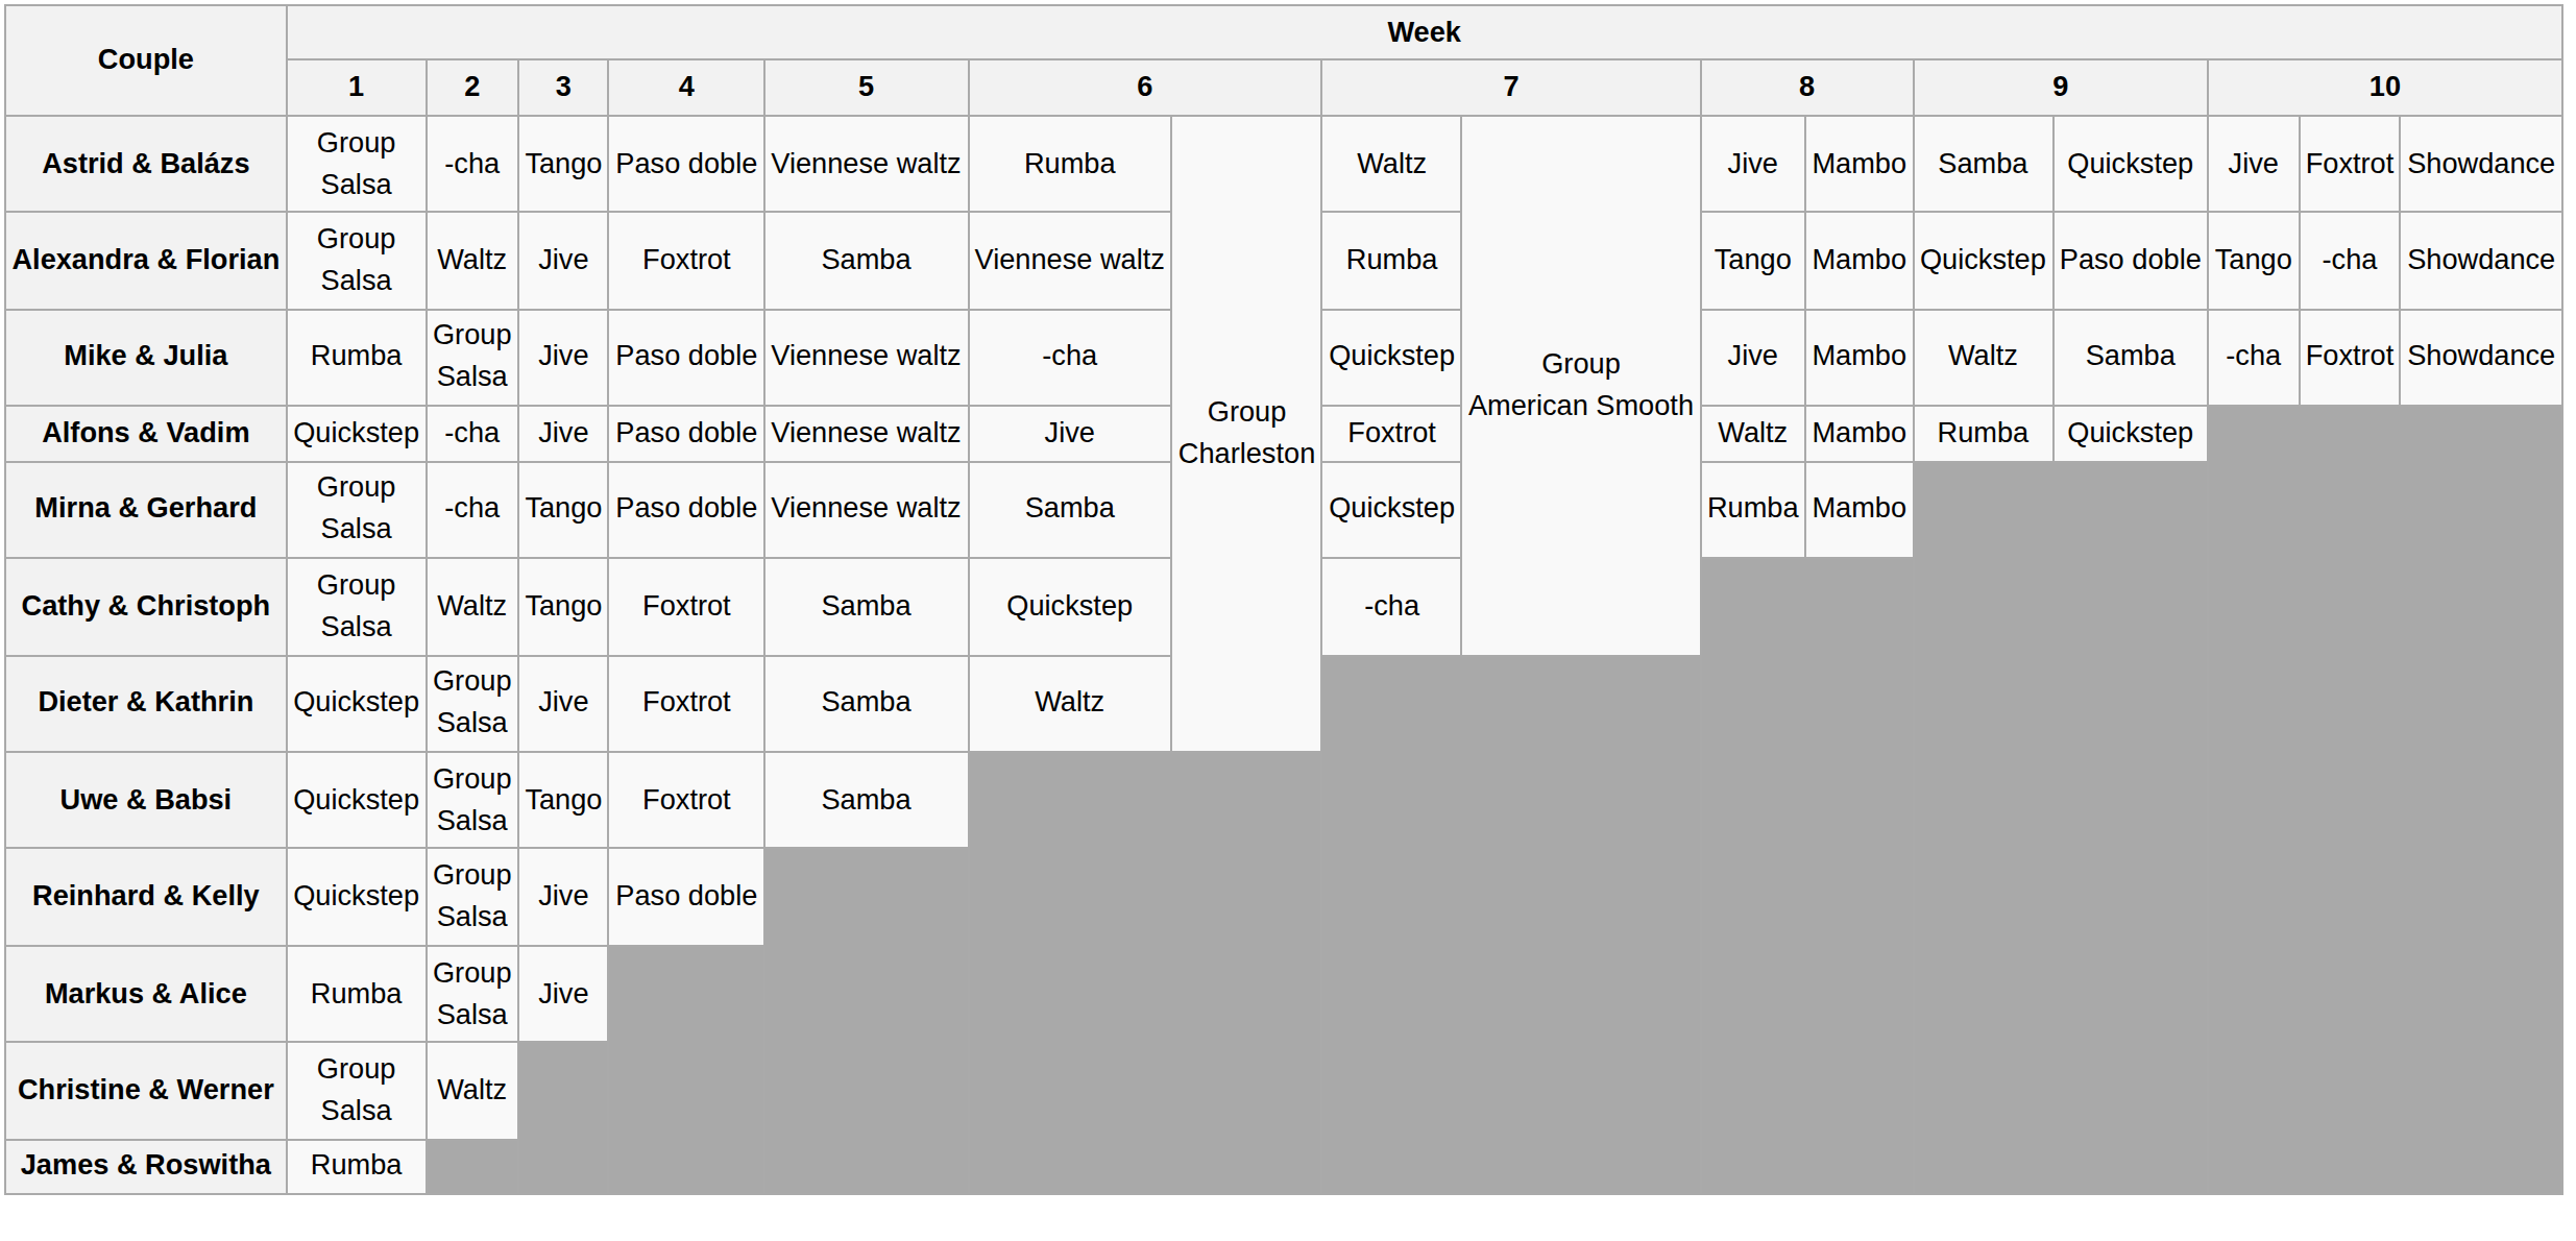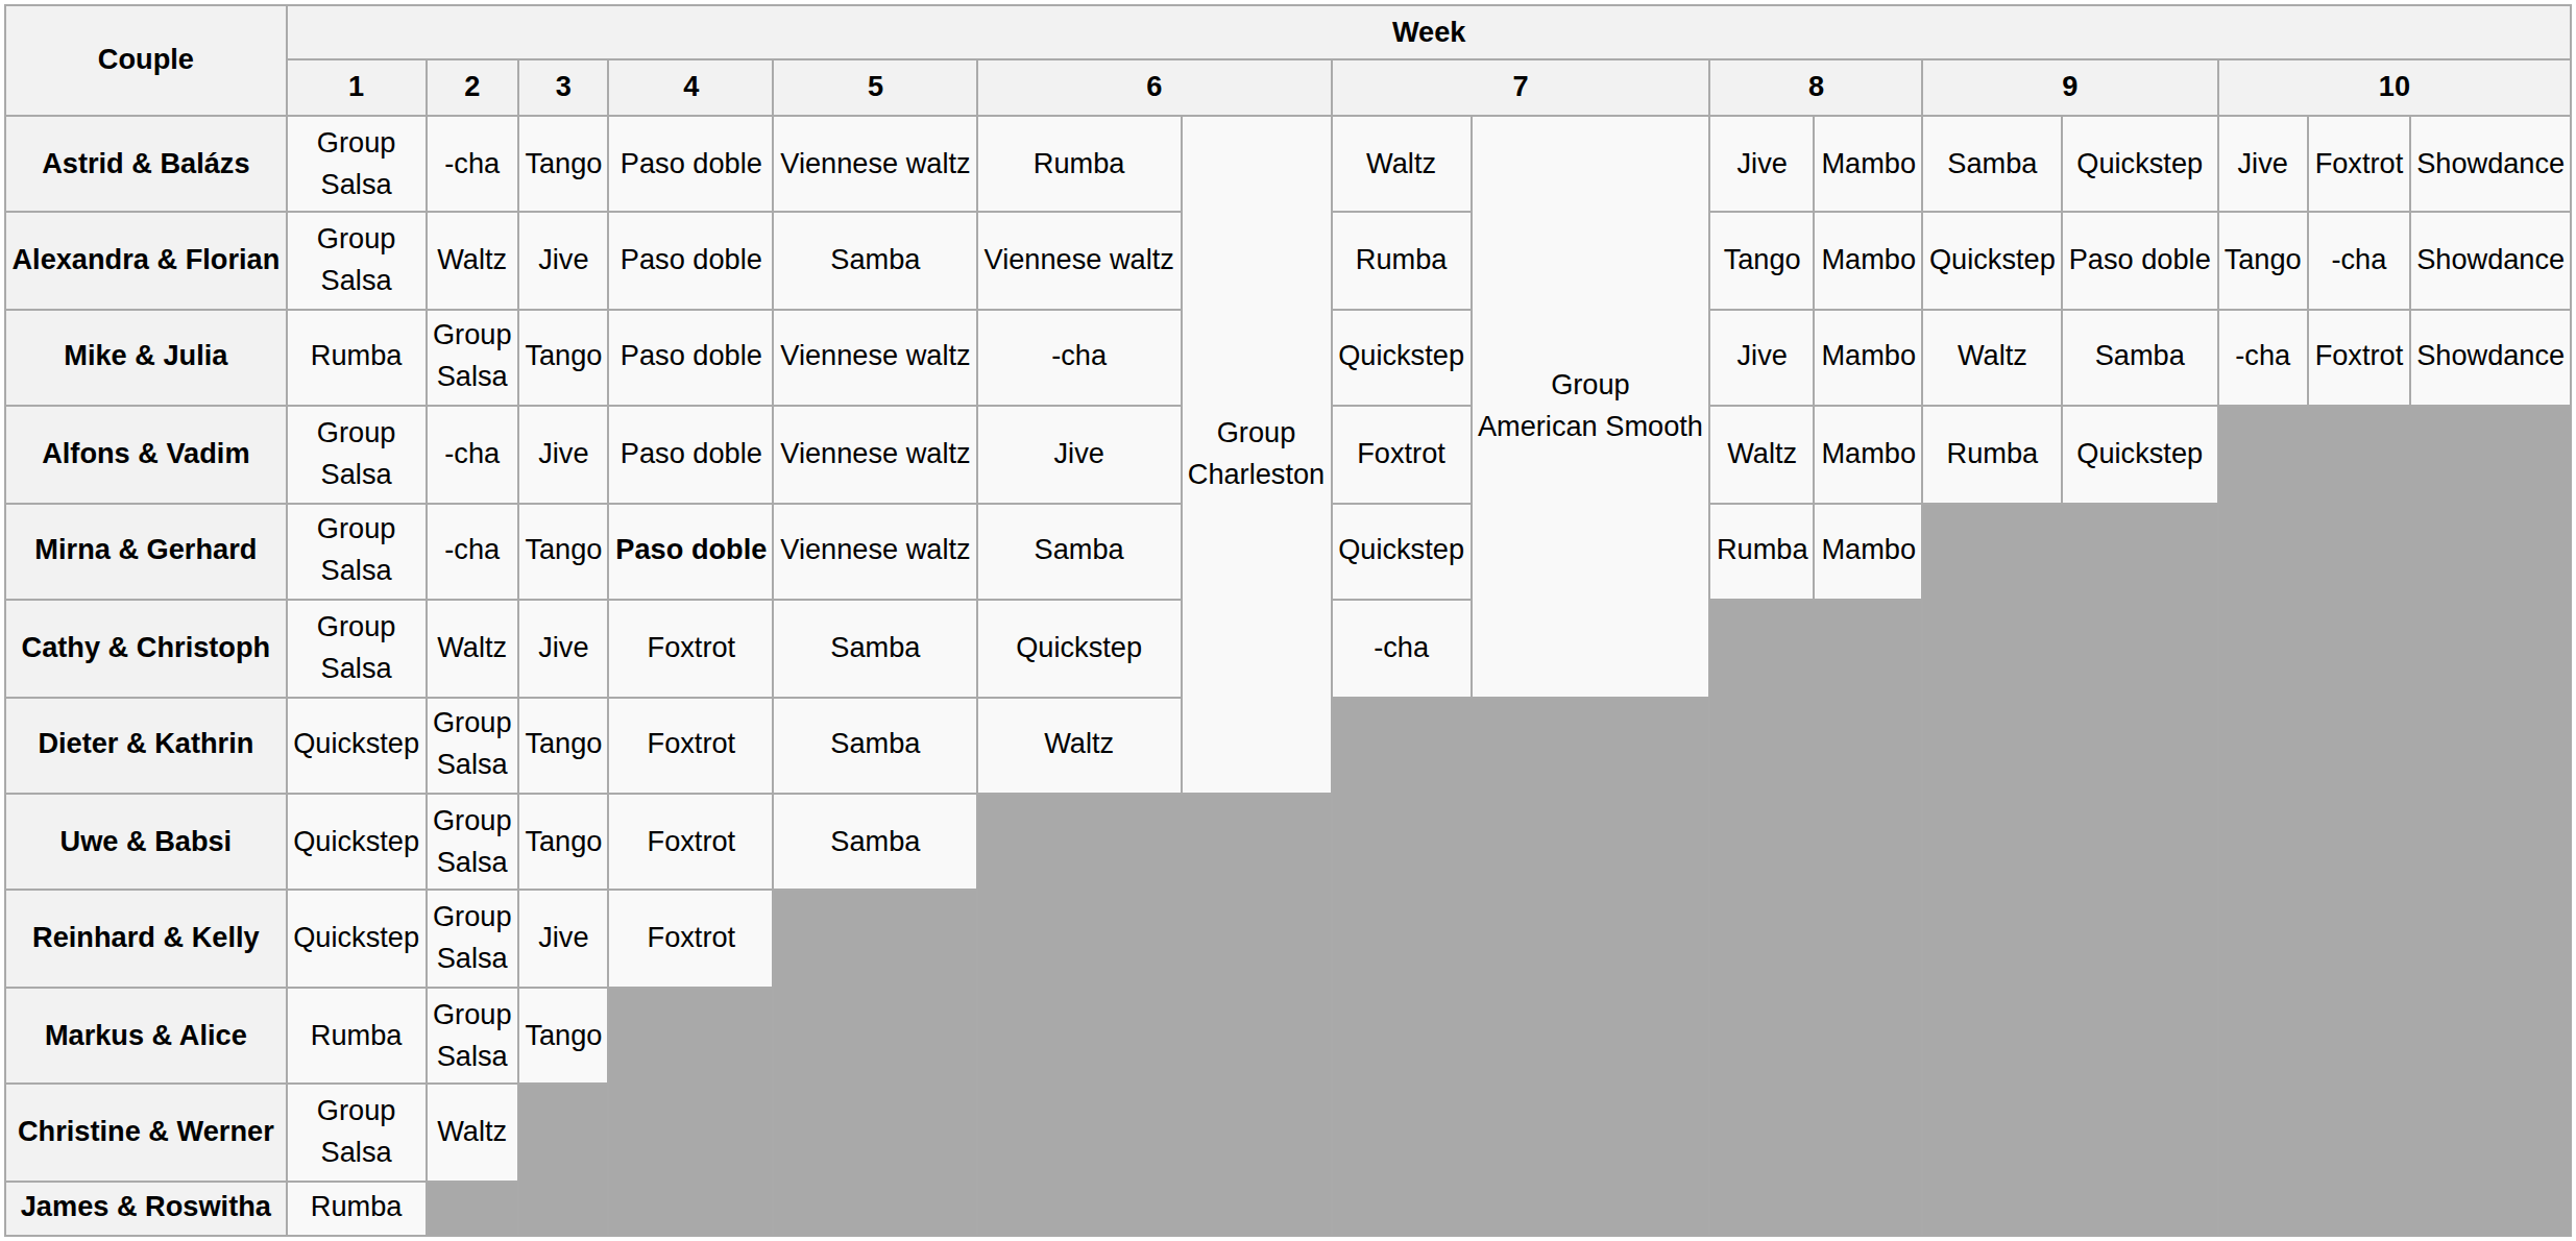Alexandra & Florian | Week / 4: Foxtrot -> Paso doble
Mike & Julia | Week / 3: Jive -> Tango
Alfons & Vadim | Week / 1: Quickstep -> Group Salsa
Mirna & Gerhard | Week / 4: normal -> bold
Cathy & Christoph | Week / 3: Tango -> Jive
Dieter & Kathrin | Week / 3: Jive -> Tango
Reinhard & Kelly | Week / 4: Paso doble -> Foxtrot
Markus & Alice | Week / 3: Jive -> Tango
